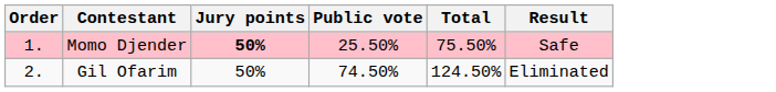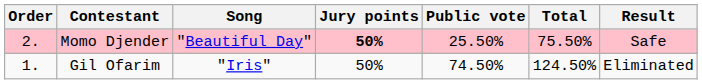+ column: Song | "Beautiful Day" | "Iris"
Momo Djender | Order: 1. -> 2.
Gil Ofarim | Order: 2. -> 1.
